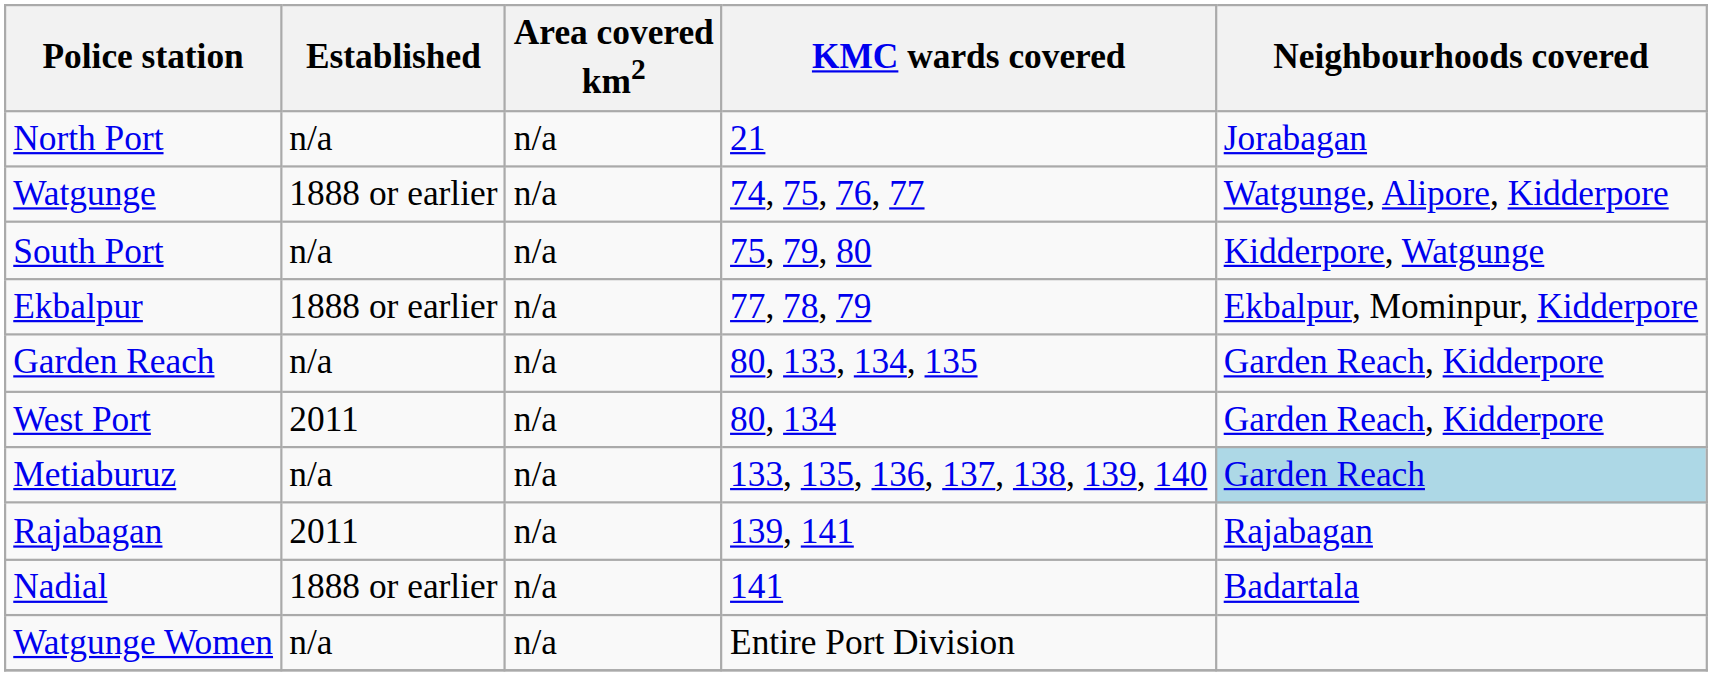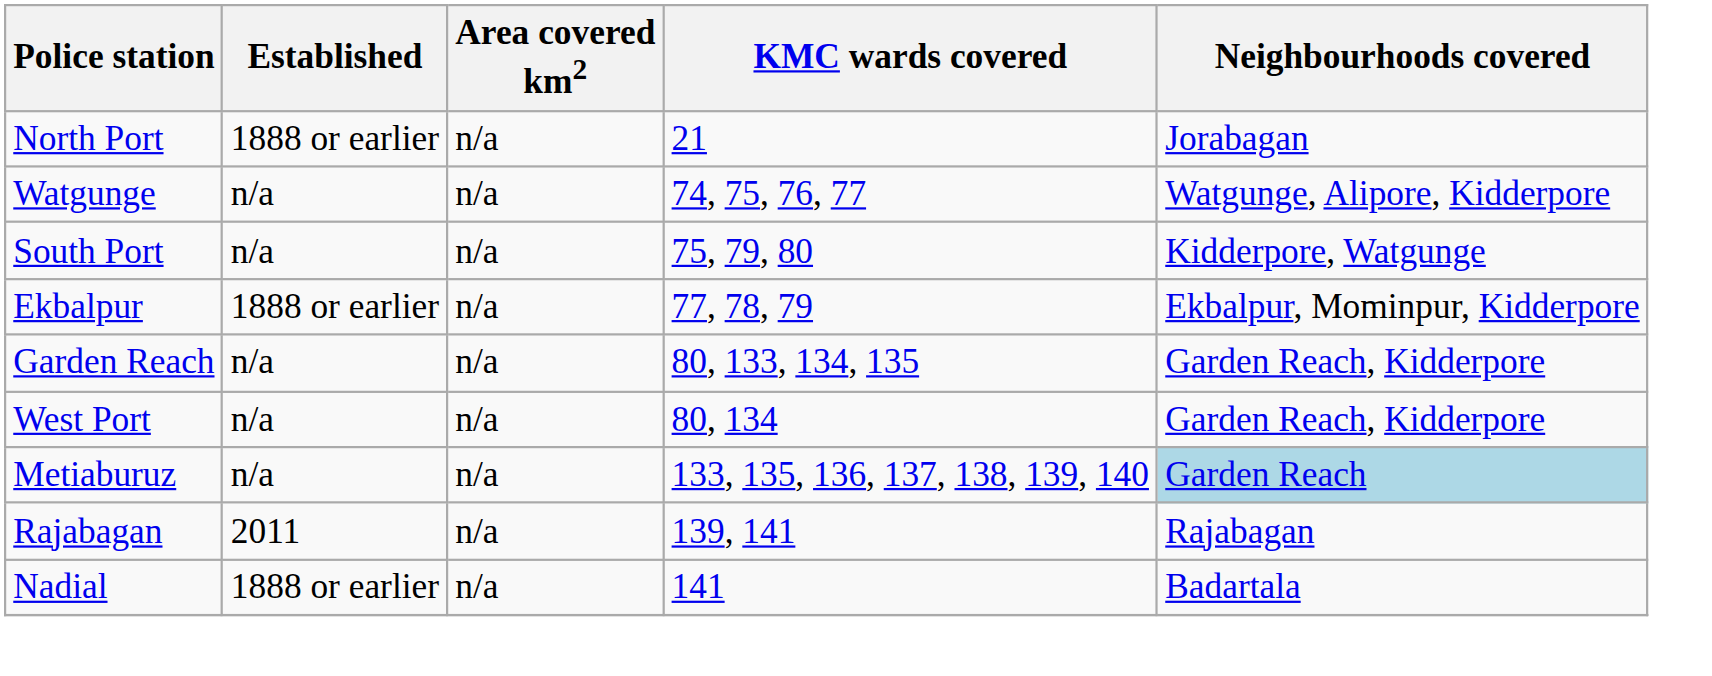North Port | Established: n/a -> 1888 or earlier
Watgunge | Established: 1888 or earlier -> n/a
West Port | Established: 2011 -> n/a
- row: Watgunge Women | n/a | n/a | Entire Port Division
